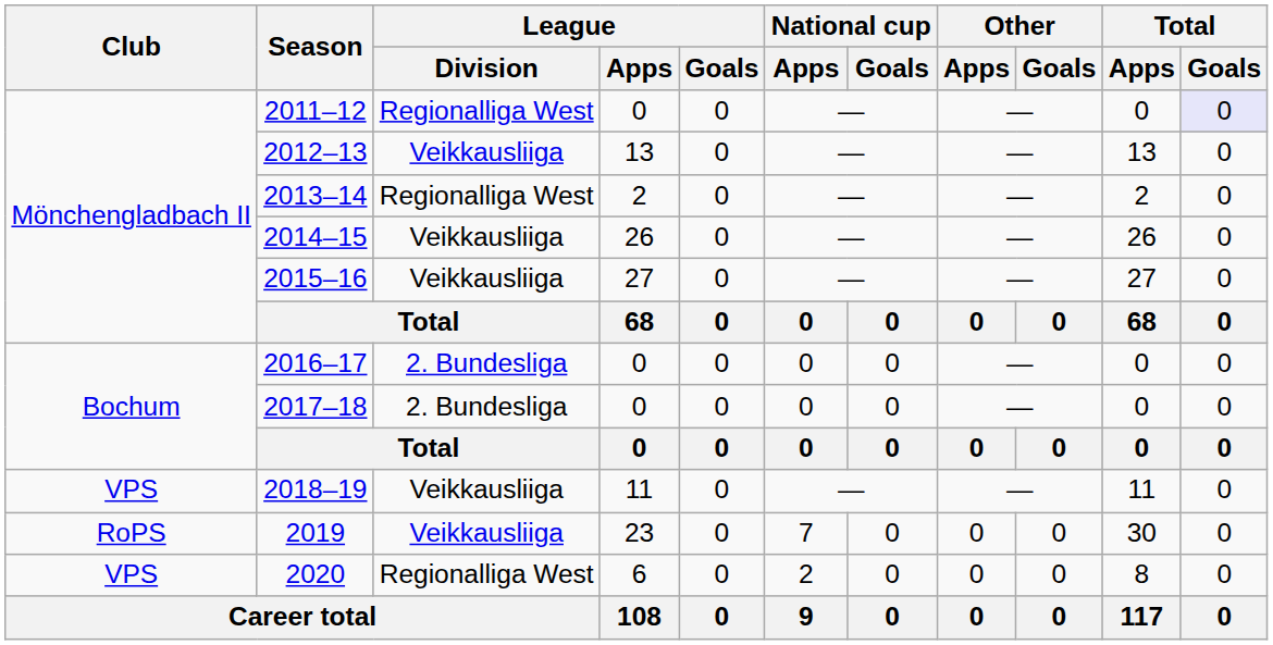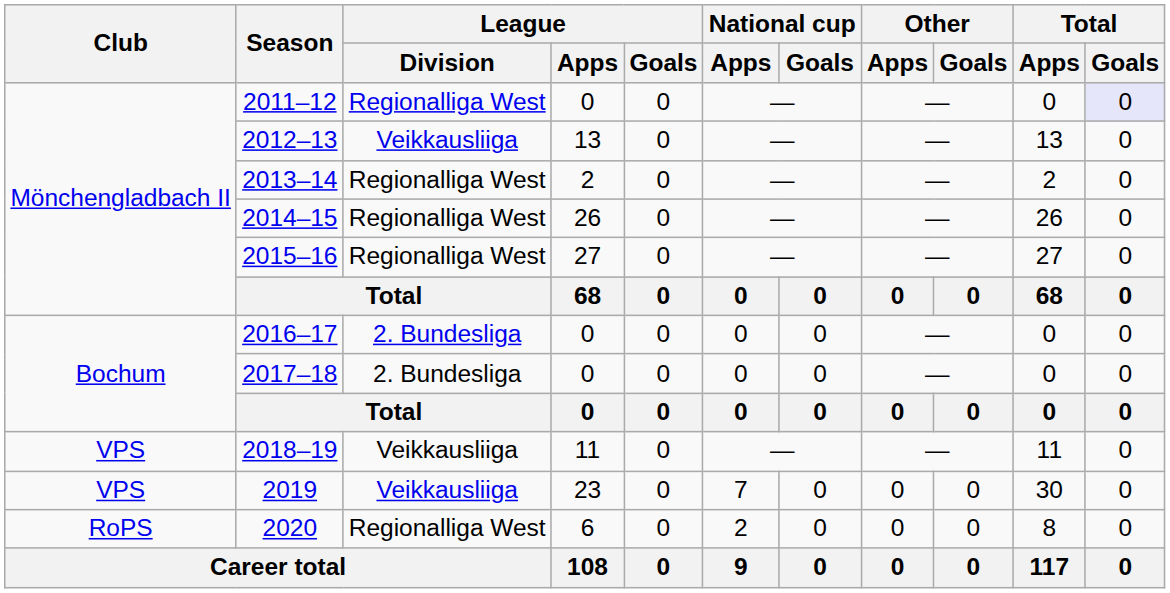2014–15 | League / Division: Veikkausliiga -> Regionalliga West
2015–16 | League / Division: Veikkausliiga -> Regionalliga West
2019 | Club: RoPS -> VPS
2020 | Club: VPS -> RoPS
